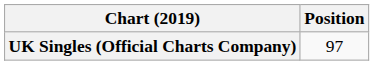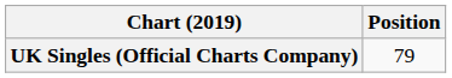UK Singles (Official Charts Company) | Position: 97 -> 79
